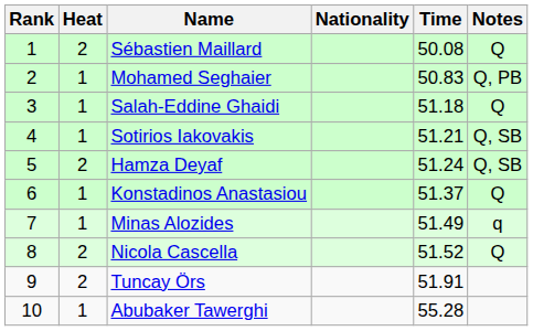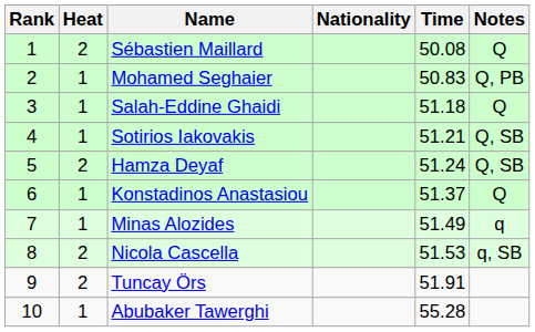Nicola Cascella | Time: 51.52 -> 51.53
Nicola Cascella | Notes: Q -> q, SB
